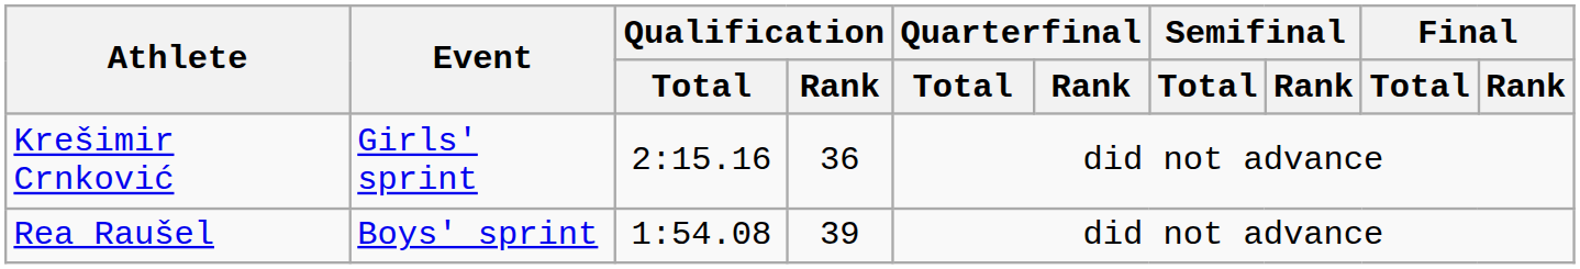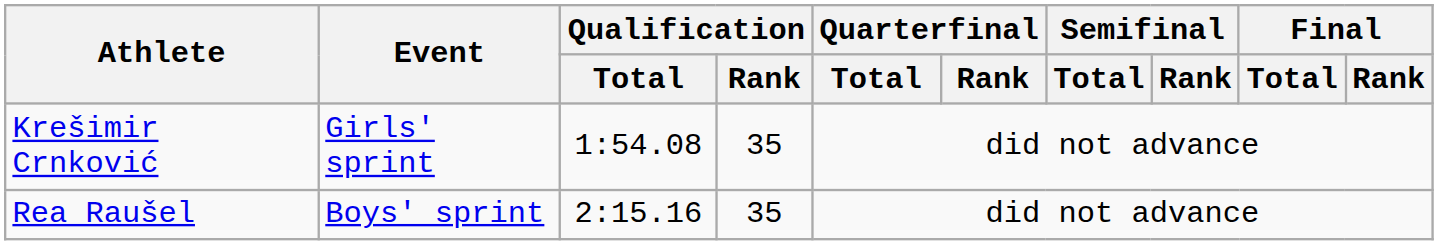Krešimir Crnković | Qualification / Total: 2:15.16 -> 1:54.08
Krešimir Crnković | Qualification / Rank: 36 -> 35
Rea Raušel | Qualification / Total: 1:54.08 -> 2:15.16
Rea Raušel | Qualification / Rank: 39 -> 35
